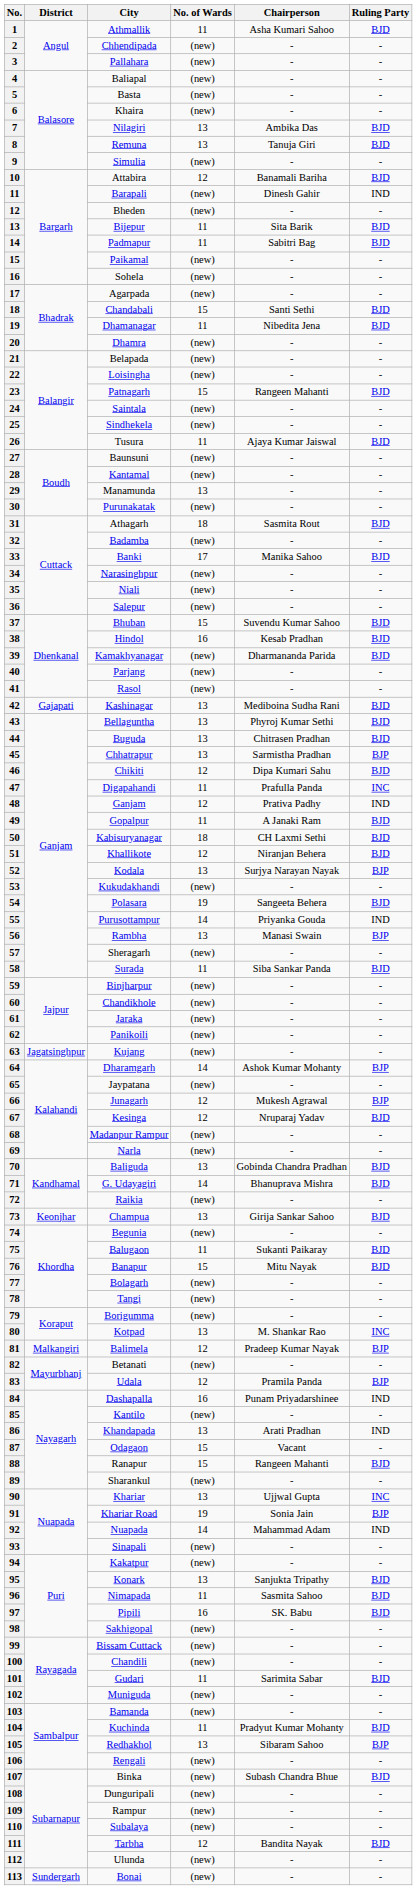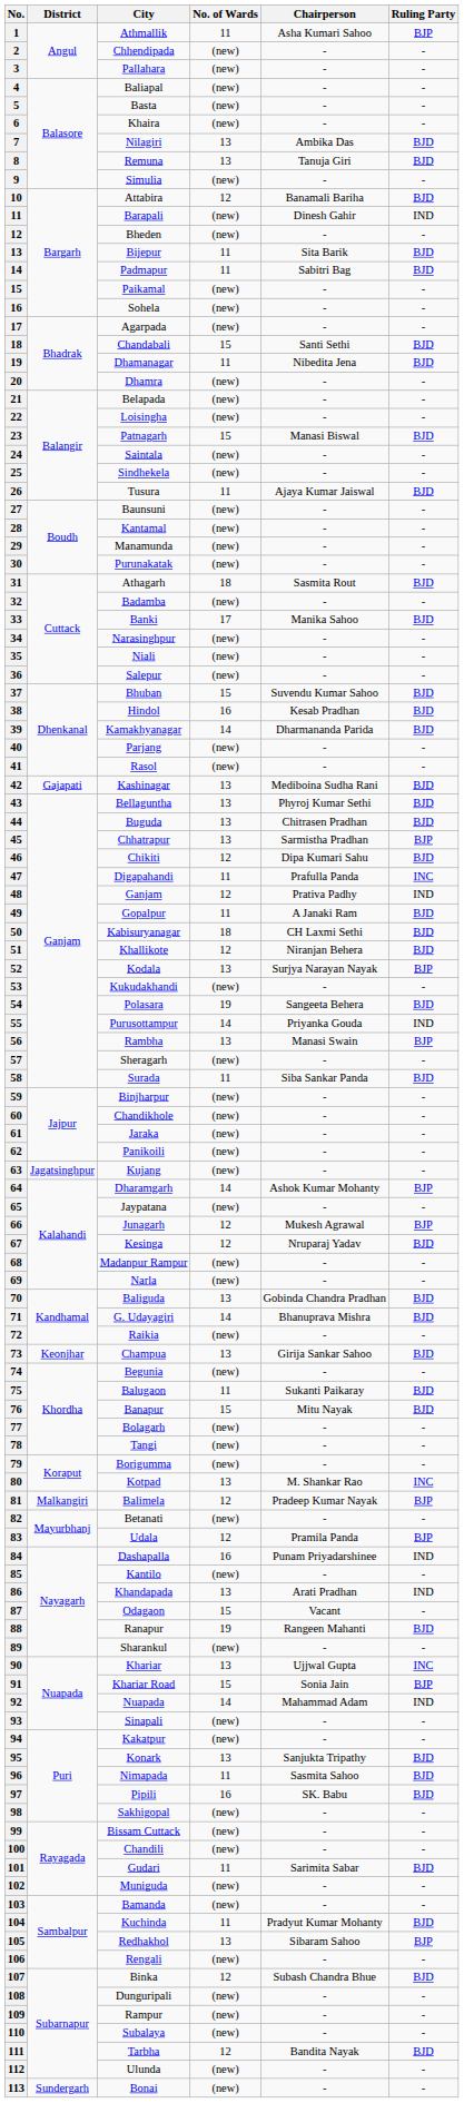Athmallik | Ruling Party: BJD -> BJP
Patnagarh | Chairperson: Rangeen Mahanti -> Manasi Biswal
Manamunda | No. of Wards: 13 -> (new)
Kamakhyanagar | No. of Wards: (new) -> 14
Ranapur | No. of Wards: 15 -> 19
Khariar Road | No. of Wards: 19 -> 15
Binka | No. of Wards: (new) -> 12
